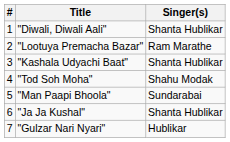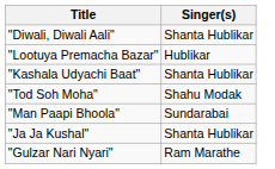- column: # | 1 | 2 | 3 | 4 | 5 | 6 | 7
"Lootuya Premacha Bazar" | Singer(s): Ram Marathe -> Hublikar
"Gulzar Nari Nyari" | Singer(s): Hublikar -> Ram Marathe
